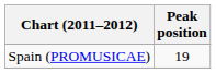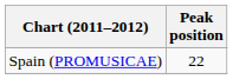Spain (PROMUSICAE) | Peak position: 19 -> 22
